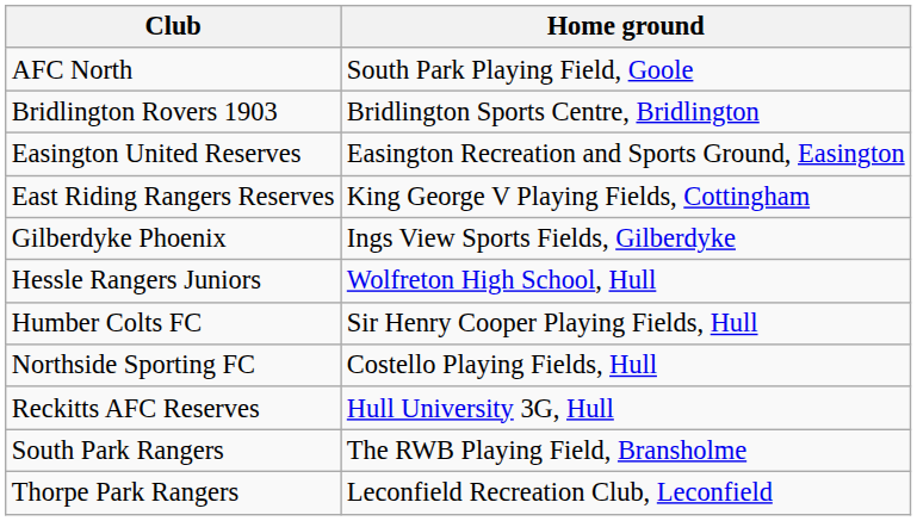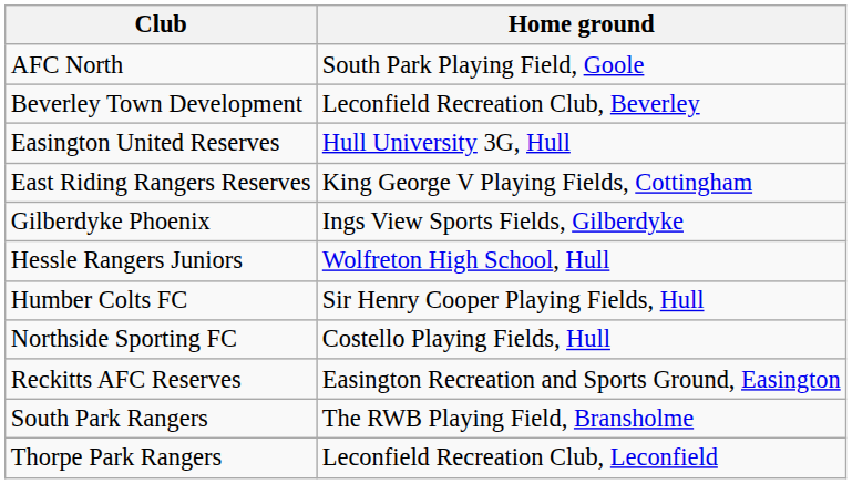+ row: Beverley Town Development | Leconfield Recreation Club, Beverley
- row: Bridlington Rovers 1903 | Bridlington Sports Centre, Bridlington
Easington United Reserves | Home ground: Easington Recreation and Sports Ground, Easington -> Hull University 3G, Hull
Reckitts AFC Reserves | Home ground: Hull University 3G, Hull -> Easington Recreation and Sports Ground, Easington
